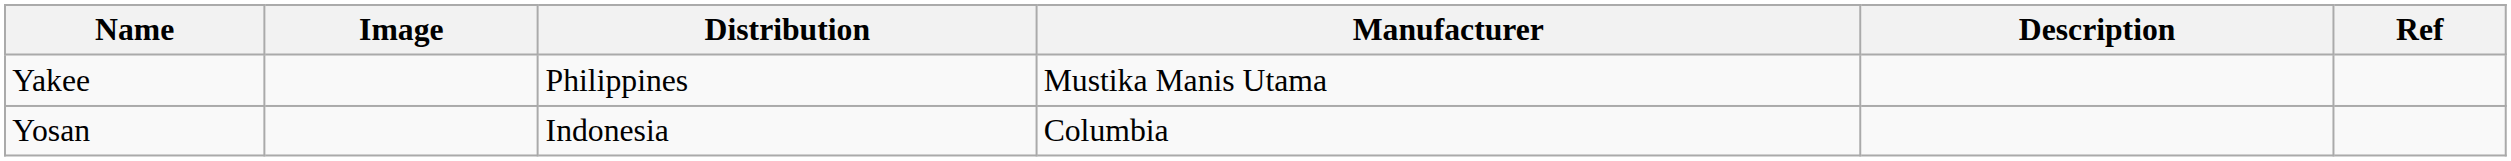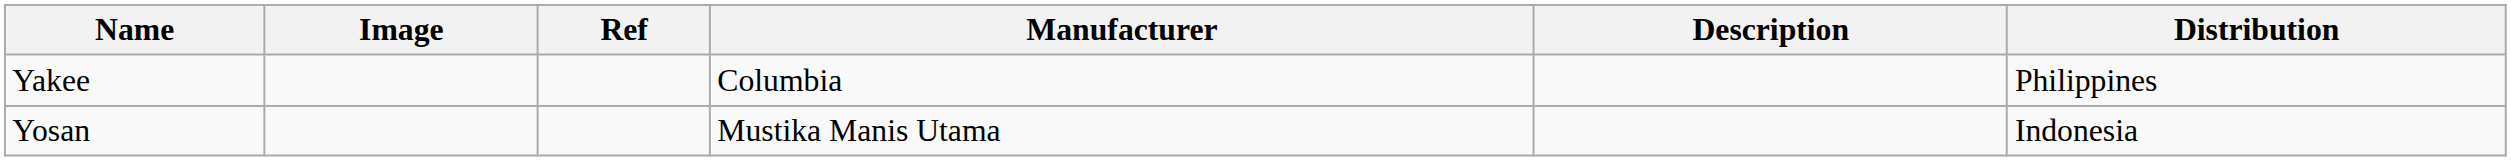columns swapped: Distribution <-> Ref
Yakee | Manufacturer: Mustika Manis Utama -> Columbia
Yosan | Manufacturer: Columbia -> Mustika Manis Utama
